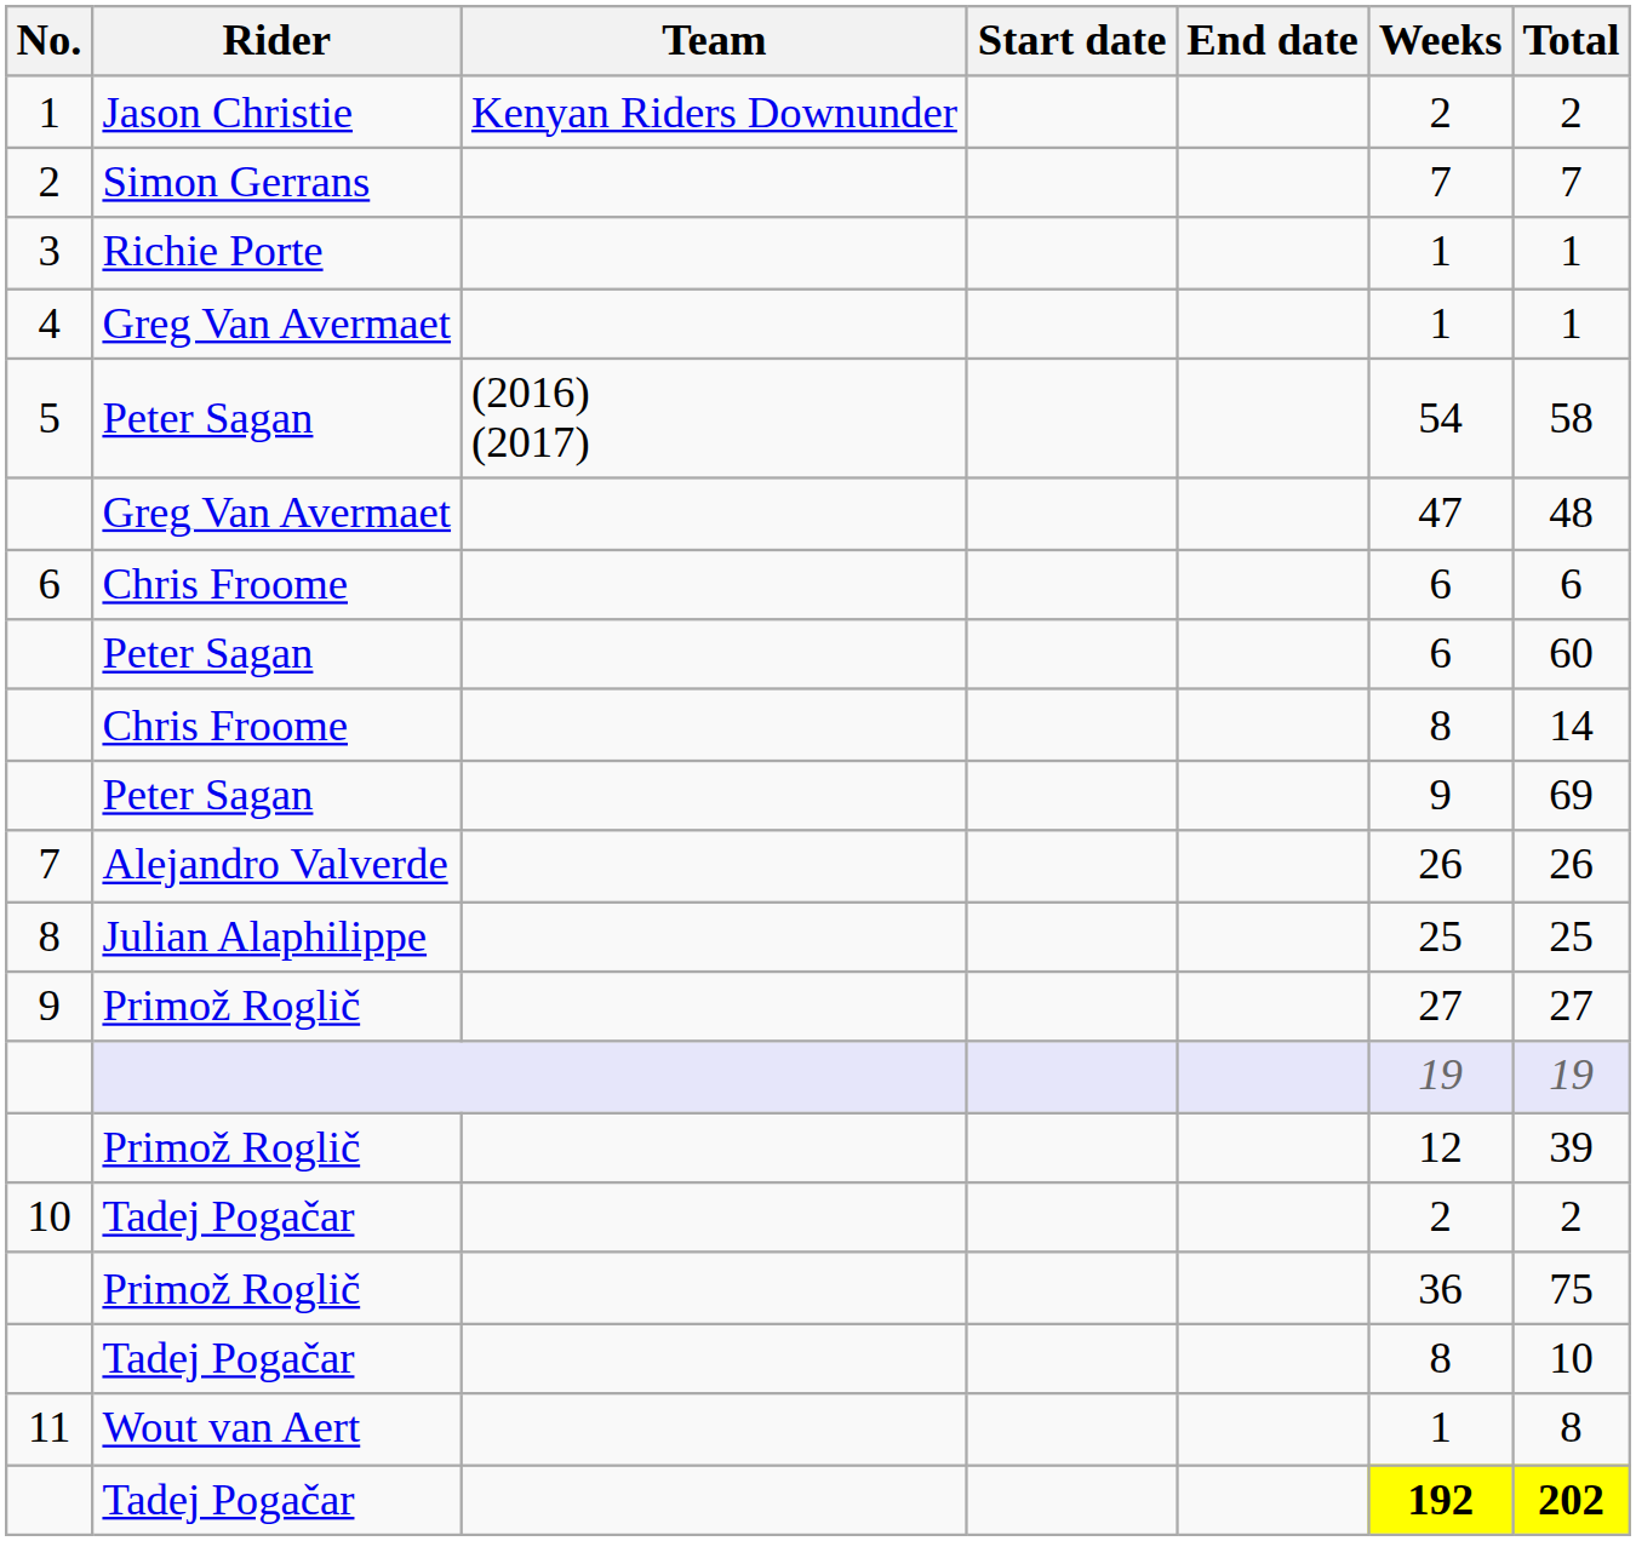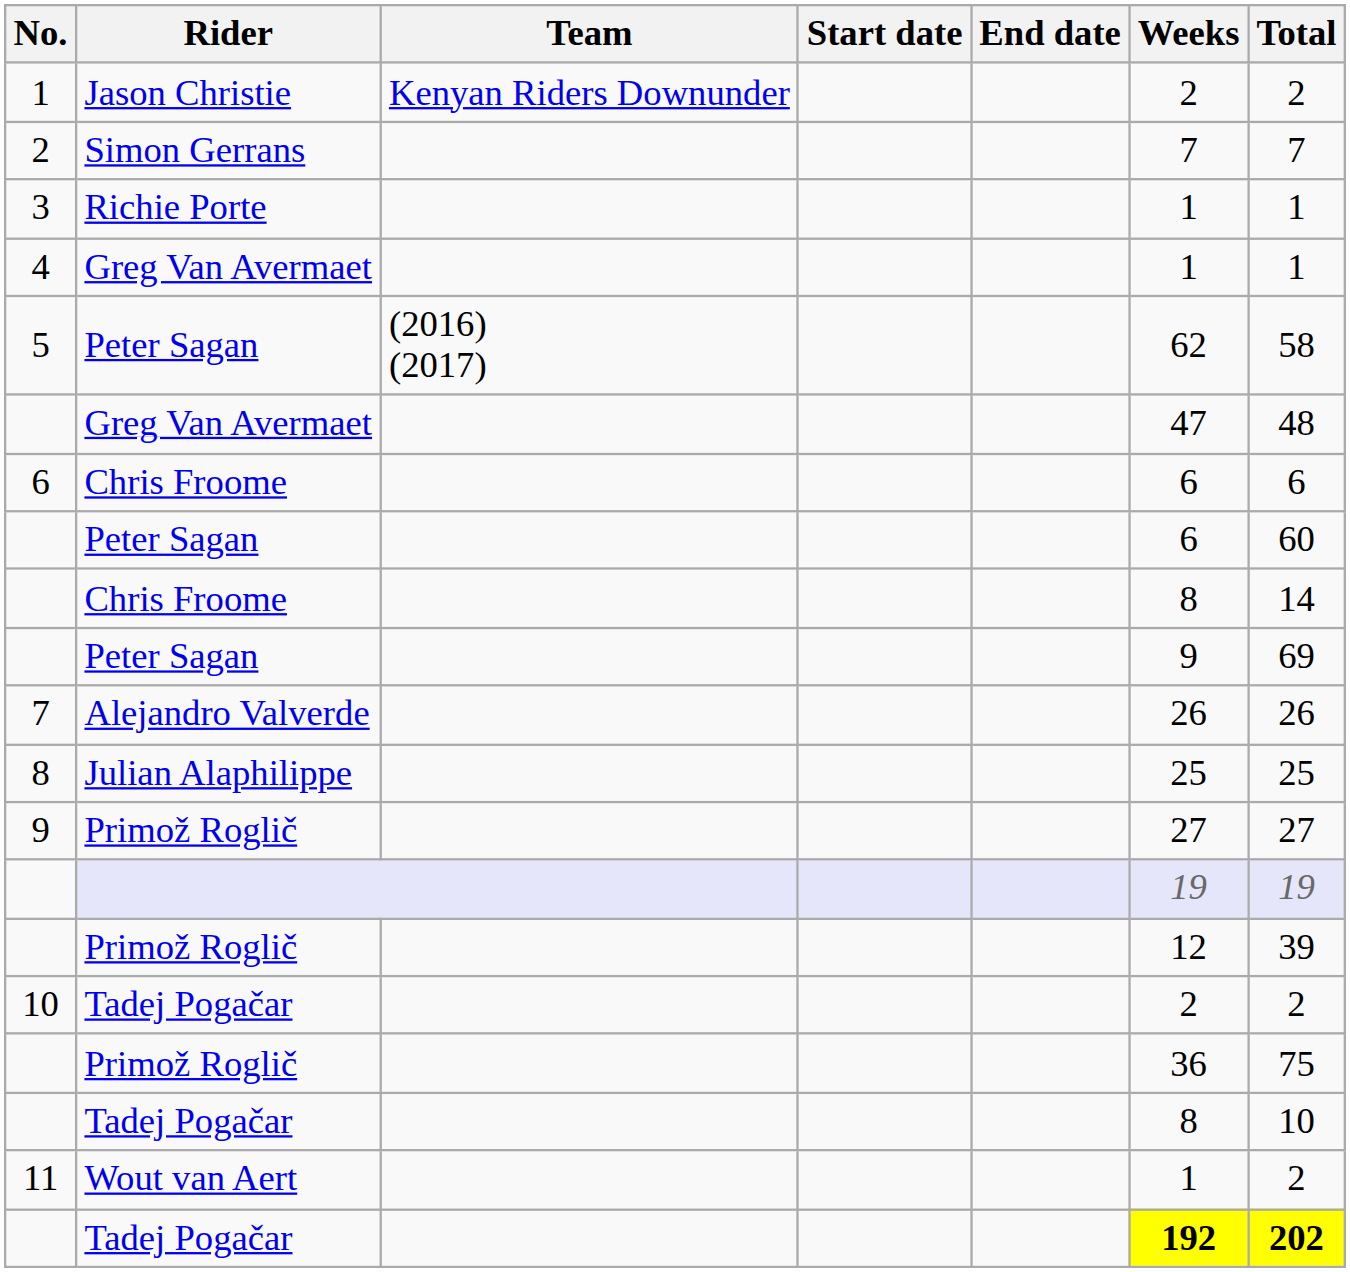5 | Weeks: 54 -> 62
11 | Total: 8 -> 2
